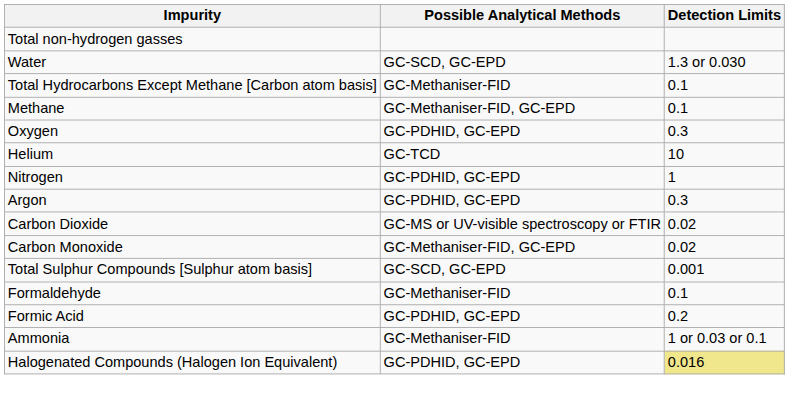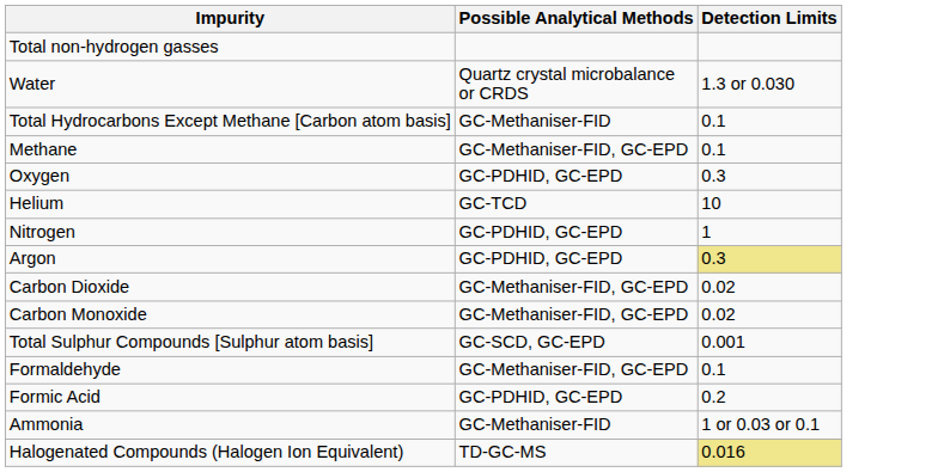Water | Possible Analytical Methods: GC-SCD, GC-EPD -> Quartz crystal microbalance or CRDS
Argon | Detection Limits: no background -> khaki background
Carbon Dioxide | Possible Analytical Methods: GC-MS or UV-visible spectroscopy or FTIR -> GC-Methaniser-FID, GC-EPD
Formaldehyde | Possible Analytical Methods: GC-Methaniser-FID -> GC-Methaniser-FID, GC-EPD
Halogenated Compounds (Halogen Ion Equivalent) | Possible Analytical Methods: GC-PDHID, GC-EPD -> TD-GC-MS
